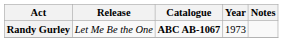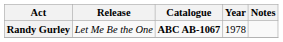Randy Gurley | Year: 1973 -> 1978
